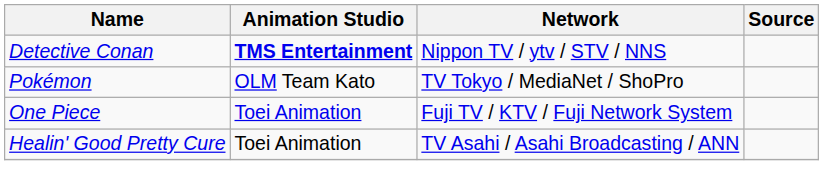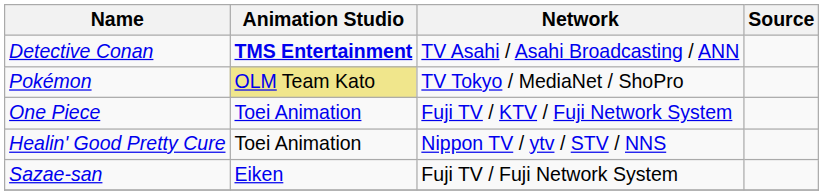Detective Conan | Network: Nippon TV / ytv / STV / NNS -> TV Asahi / Asahi Broadcasting / ANN
Pokémon | Animation Studio: no background -> khaki background
Healin' Good Pretty Cure | Network: TV Asahi / Asahi Broadcasting / ANN -> Nippon TV / ytv / STV / NNS
+ row: Sazae-san | Eiken | Fuji TV / Fuji Network System
